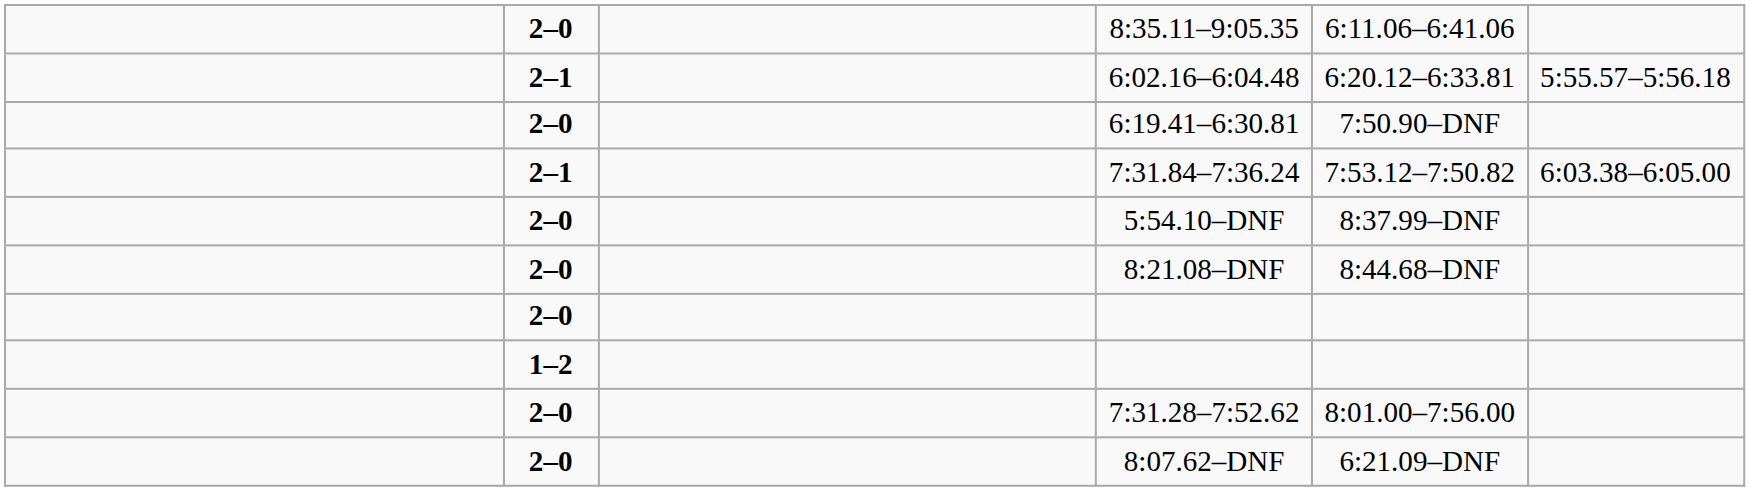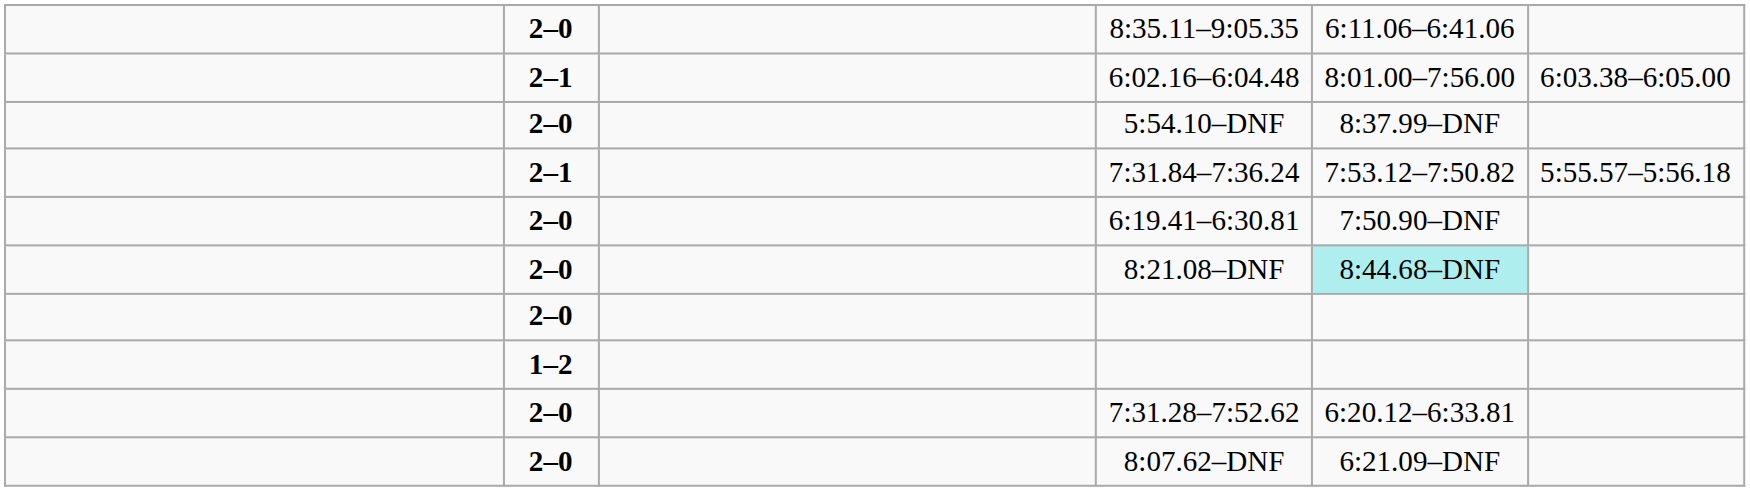6:02.16–6:04.48 | column 5: 6:20.12–6:33.81 -> 8:01.00–7:56.00
6:02.16–6:04.48 | column 6: 5:55.57–5:56.18 -> 6:03.38–6:05.00
rows swapped: 5:54.10–DNF <-> 6:19.41–6:30.81
7:31.84–7:36.24 | column 6: 6:03.38–6:05.00 -> 5:55.57–5:56.18
8:21.08–DNF | column 5: no background -> paleturquoise background
7:31.28–7:52.62 | column 5: 8:01.00–7:56.00 -> 6:20.12–6:33.81
